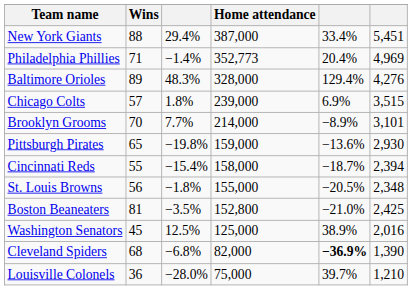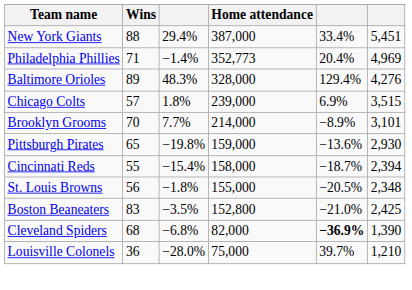Boston Beaneaters | Wins: 81 -> 83
- row: Washington Senators | 45 | 12.5% | 125,000 | 38.9% | 2,016
